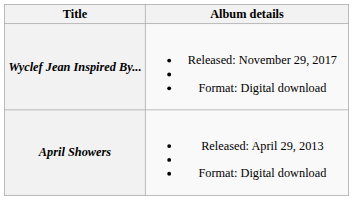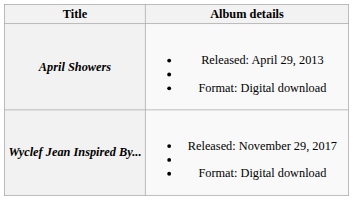rows swapped: April Showers <-> Wyclef Jean Inspired By...
